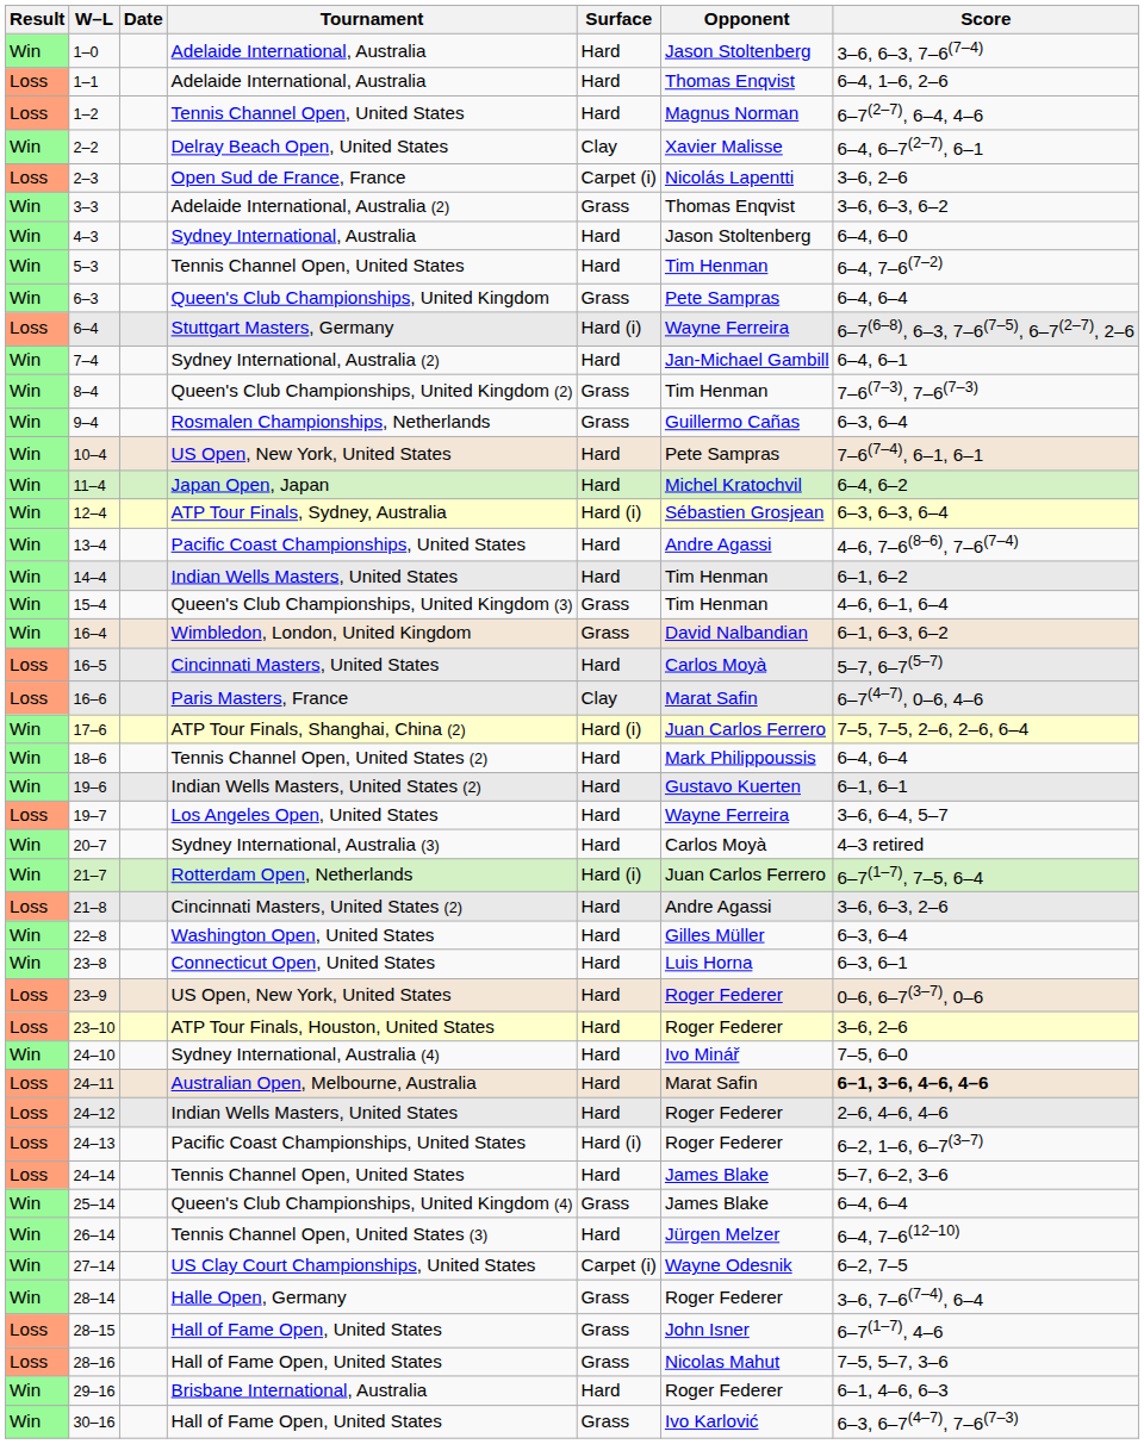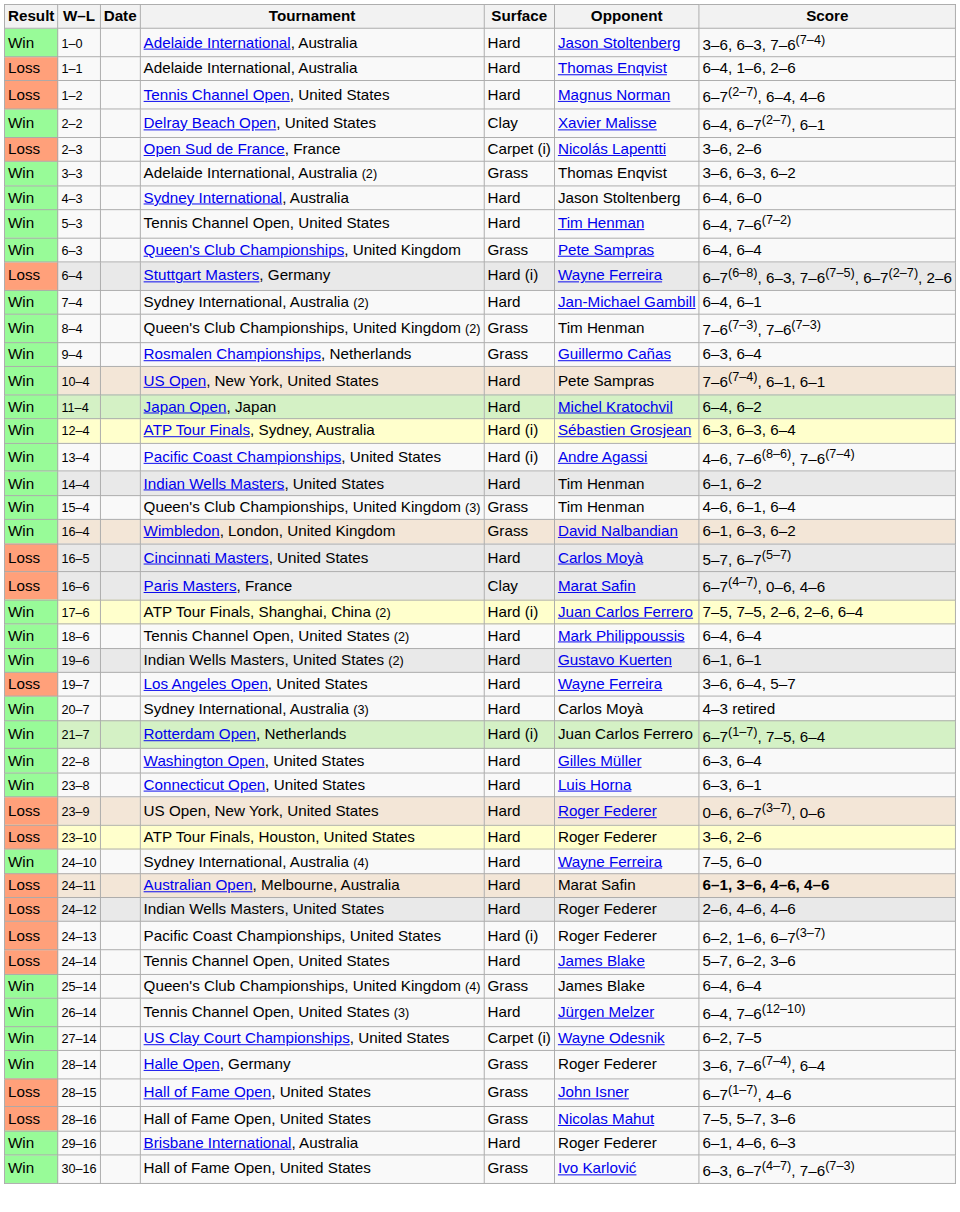13–4 | Surface: Hard -> Hard (i)
- row: Loss | 21–8 | Cincinnati Masters, United States (2) | Hard | Andre Agassi | 3–6, 6–3, 2–6
24–10 | Opponent: Ivo Minář -> Wayne Ferreira
